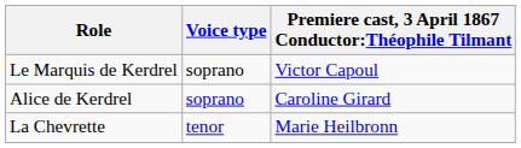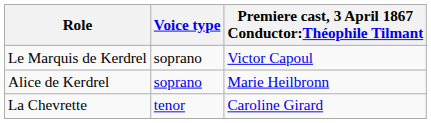Alice de Kerdrel | Premiere cast, 3 April 1867 Conductor:Théophile Tilmant: Caroline Girard -> Marie Heilbronn
La Chevrette | Premiere cast, 3 April 1867 Conductor:Théophile Tilmant: Marie Heilbronn -> Caroline Girard
